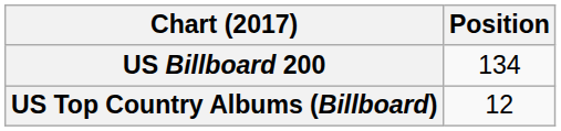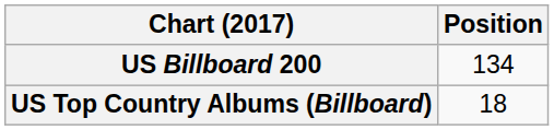US Top Country Albums (Billboard) | Position: 12 -> 18
